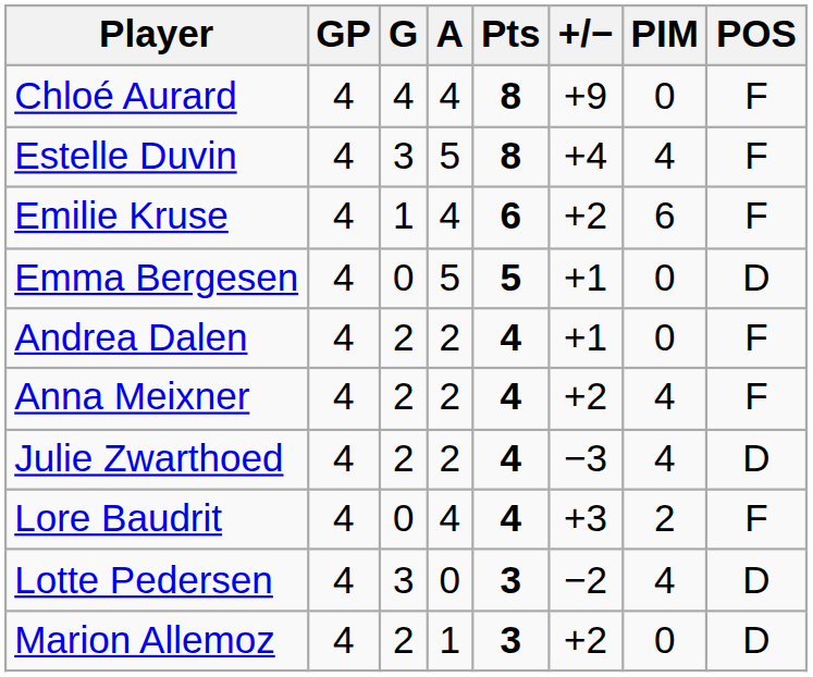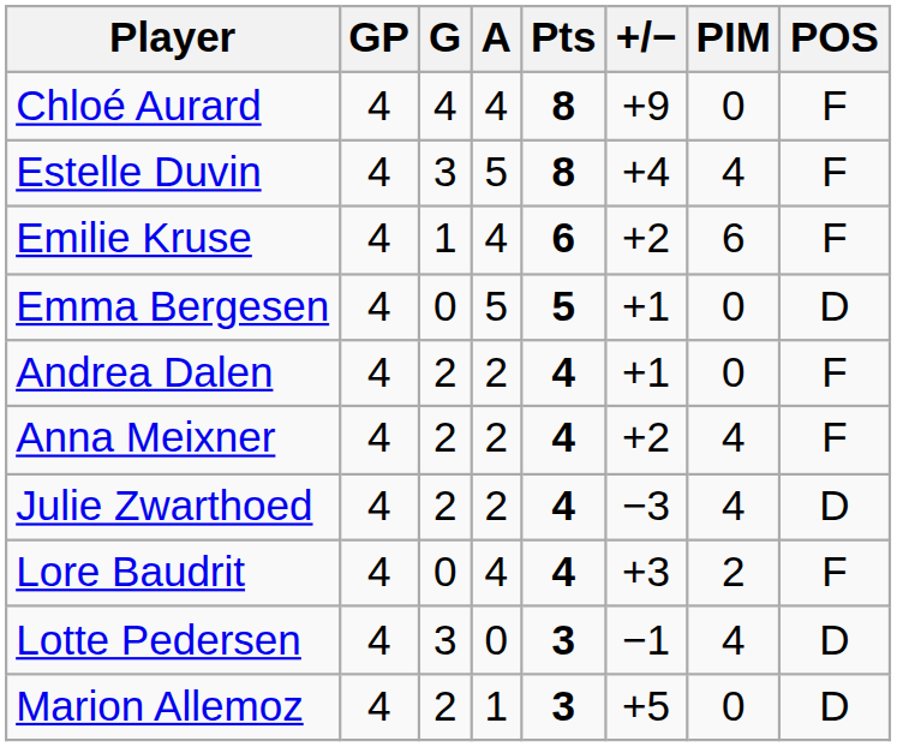Lotte Pedersen | +/−: −2 -> −1
Marion Allemoz | +/−: +2 -> +5
